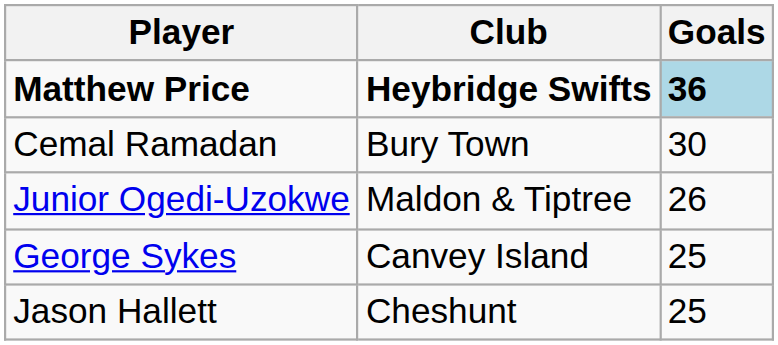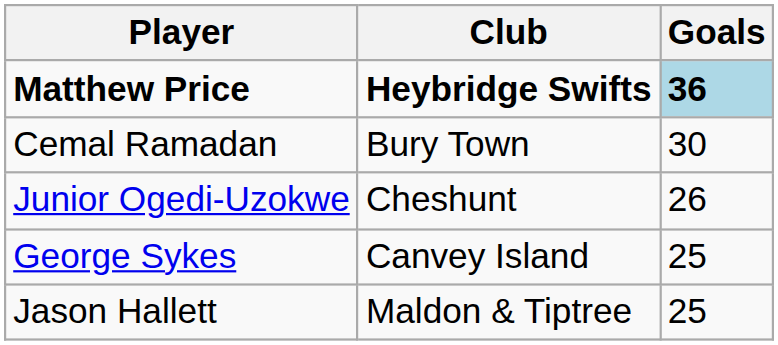Junior Ogedi-Uzokwe | Club: Maldon & Tiptree -> Cheshunt
Jason Hallett | Club: Cheshunt -> Maldon & Tiptree
